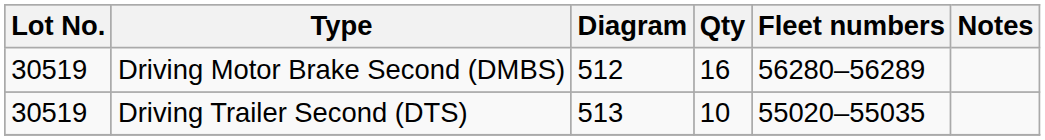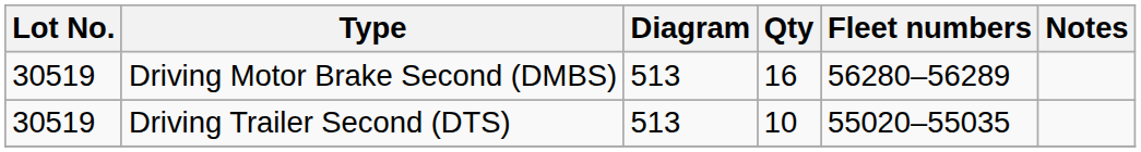Driving Motor Brake Second (DMBS) | Diagram: 512 -> 513
